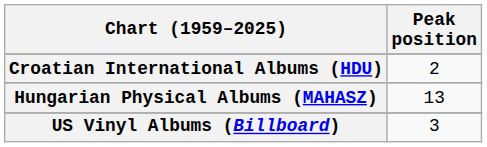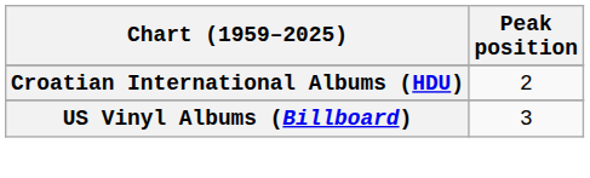- row: Hungarian Physical Albums (MAHASZ) | 13
